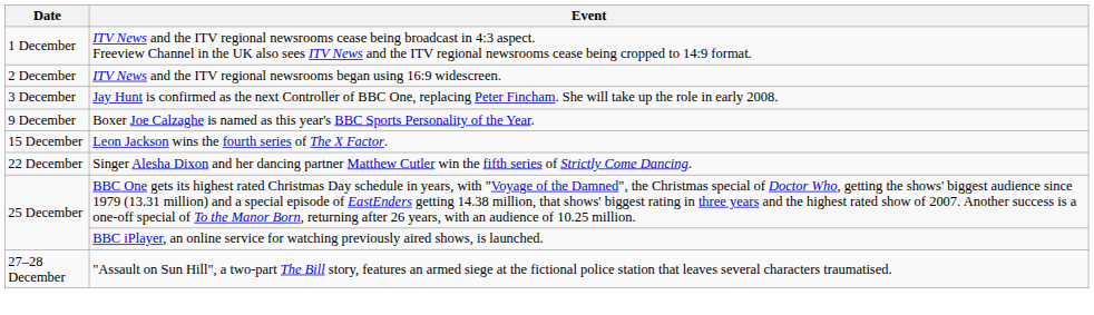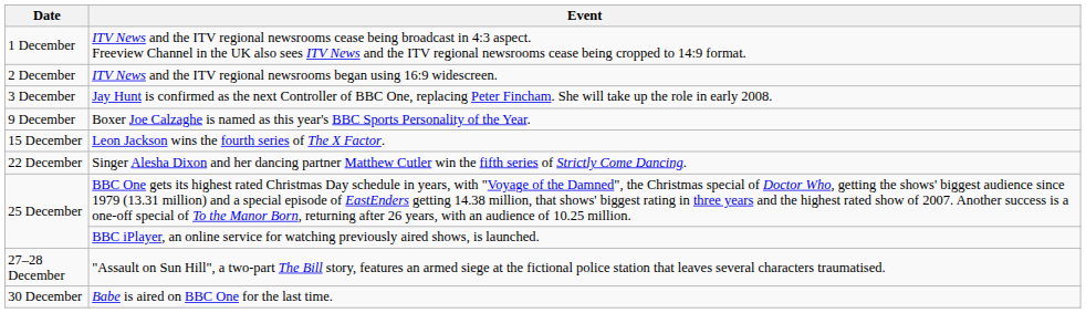+ row: 30 December | Babe is aired on BBC One for the last time.
